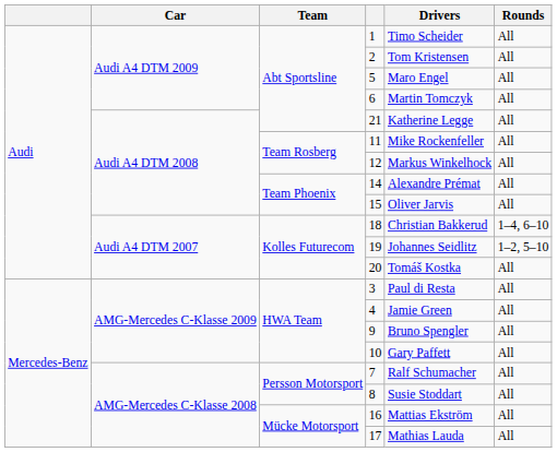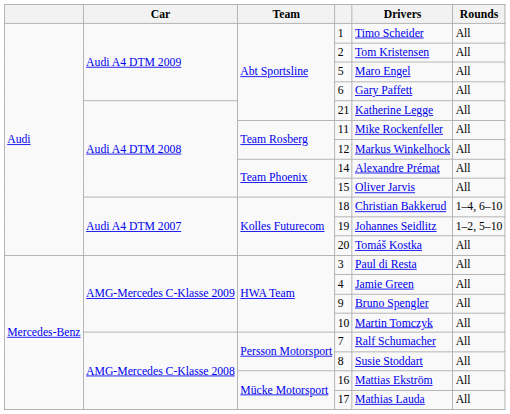6 | Drivers: Martin Tomczyk -> Gary Paffett
10 | Drivers: Gary Paffett -> Martin Tomczyk
